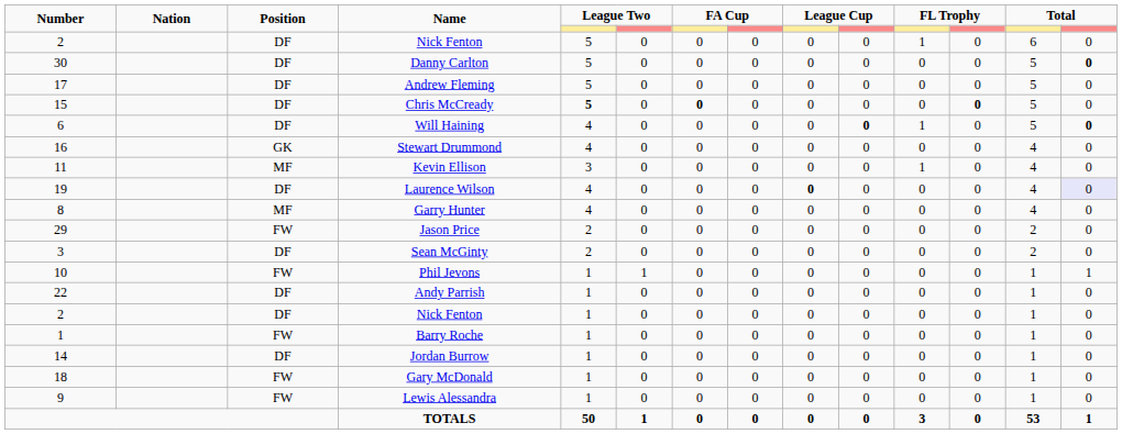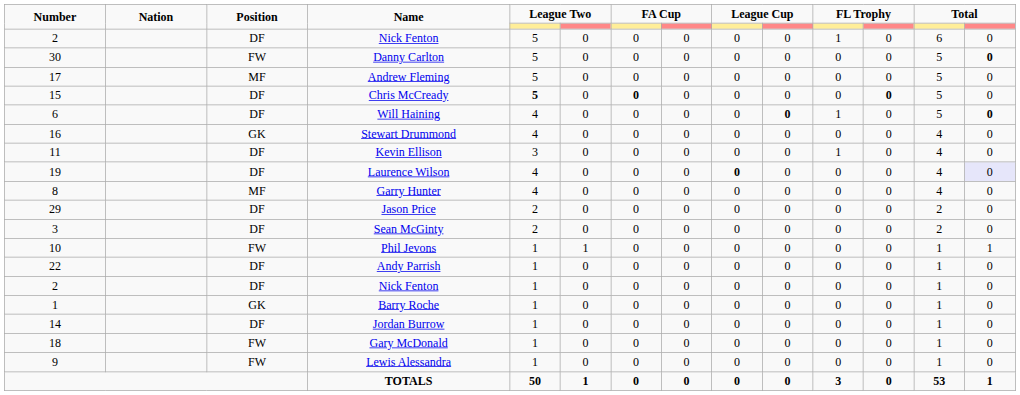Danny Carlton | Position: DF -> FW
Andrew Fleming | Position: DF -> MF
Kevin Ellison | Position: MF -> DF
Jason Price | Position: FW -> DF
Barry Roche | Position: FW -> GK
